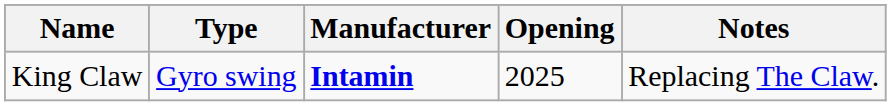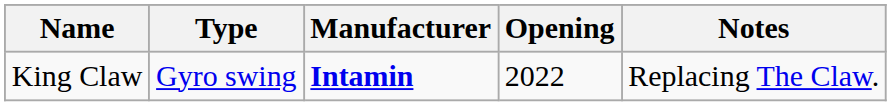King Claw | Opening: 2025 -> 2022
